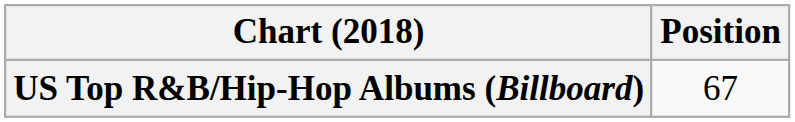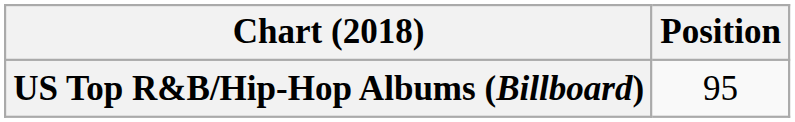US Top R&B/Hip-Hop Albums (Billboard) | Position: 67 -> 95
